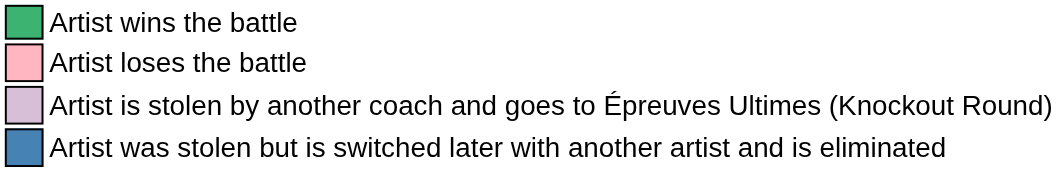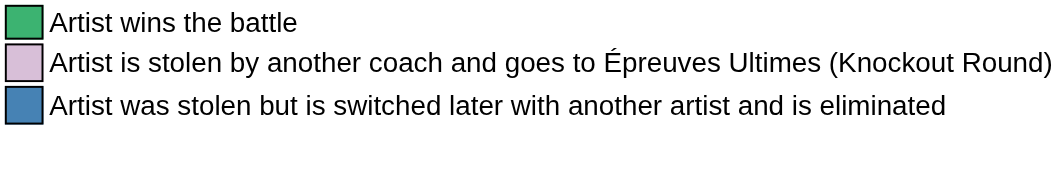- row: Artist loses the battle
